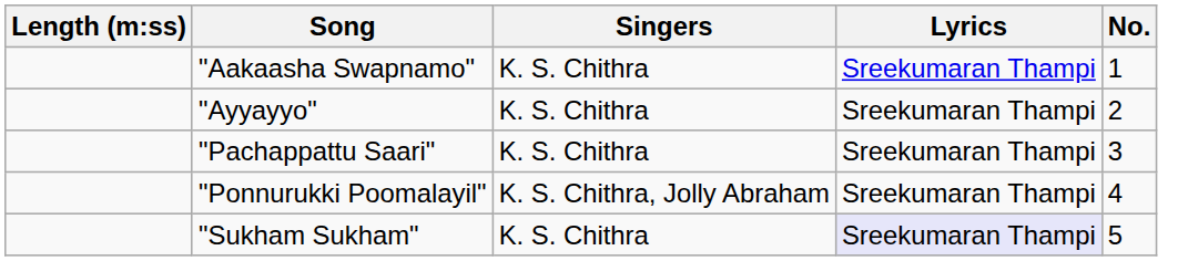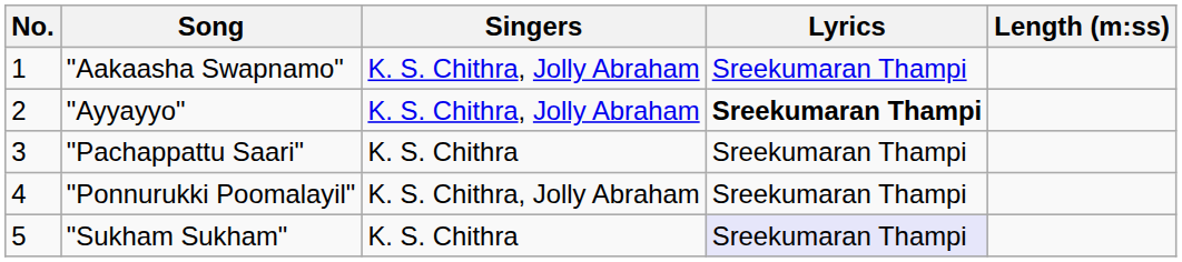columns swapped: No. <-> Length (m:ss)
"Aakaasha Swapnamo" | Singers: K. S. Chithra -> K. S. Chithra, Jolly Abraham
"Ayyayyo" | Singers: K. S. Chithra -> K. S. Chithra, Jolly Abraham
"Ayyayyo" | Lyrics: normal -> bold
